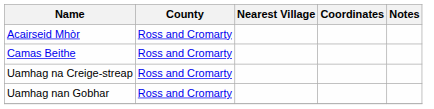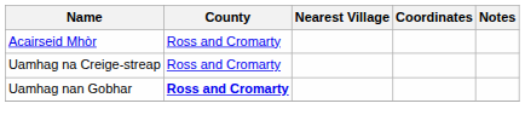- row: Camas Beithe | Ross and Cromarty
Uamhag nan Gobhar | County: normal -> bold
